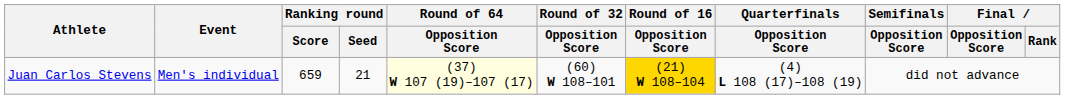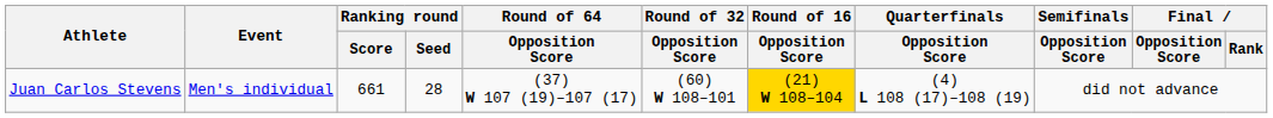Juan Carlos Stevens | Ranking round / Score: 659 -> 661
Juan Carlos Stevens | Ranking round / Seed: 21 -> 28
Juan Carlos Stevens | Round of 64 / Opposition Score: lightyellow background -> no background
